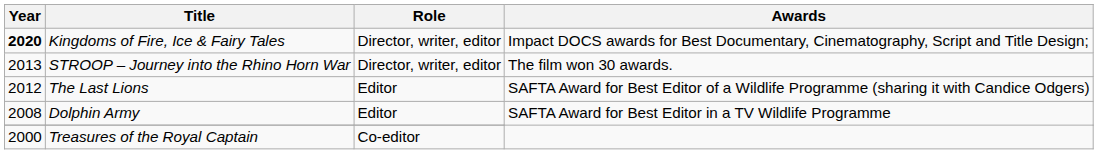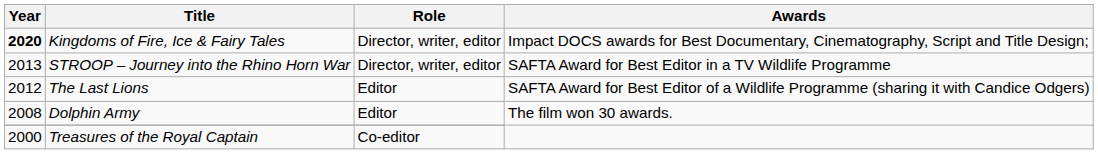STROOP – Journey into the Rhino Horn War | Awards: The film won 30 awards. -> SAFTA Award for Best Editor in a TV Wildlife Programme
Dolphin Army | Awards: SAFTA Award for Best Editor in a TV Wildlife Programme -> The film won 30 awards.
